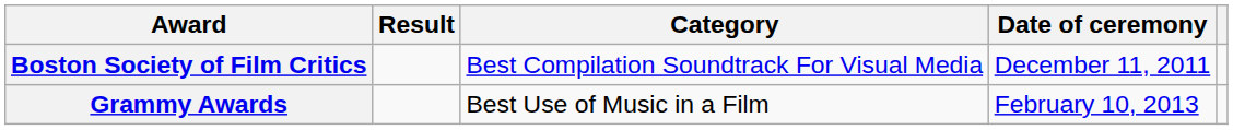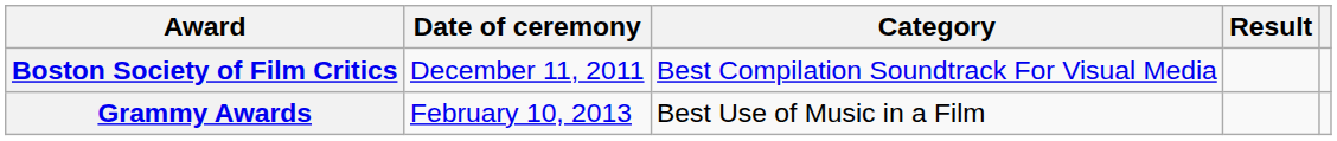columns swapped: Date of ceremony <-> Result
